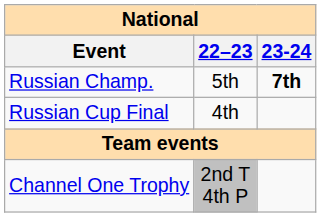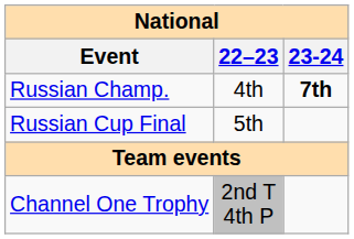Russian Champ. | 22–23: 5th -> 4th
Russian Cup Final | 22–23: 4th -> 5th
